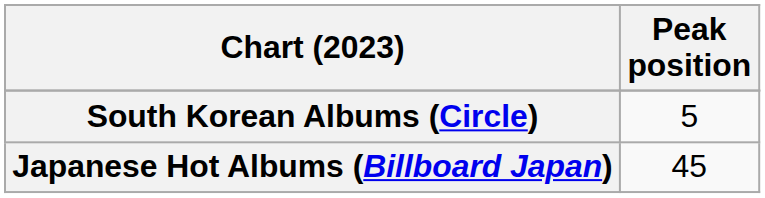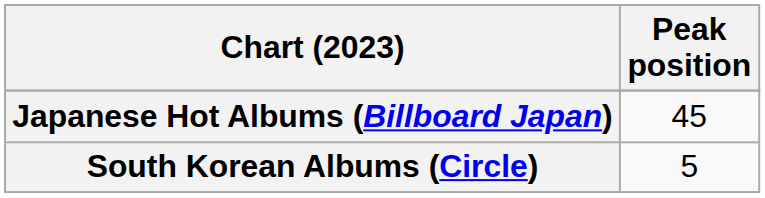rows swapped: Japanese Hot Albums (Billboard Japan) <-> South Korean Albums (Circle)
